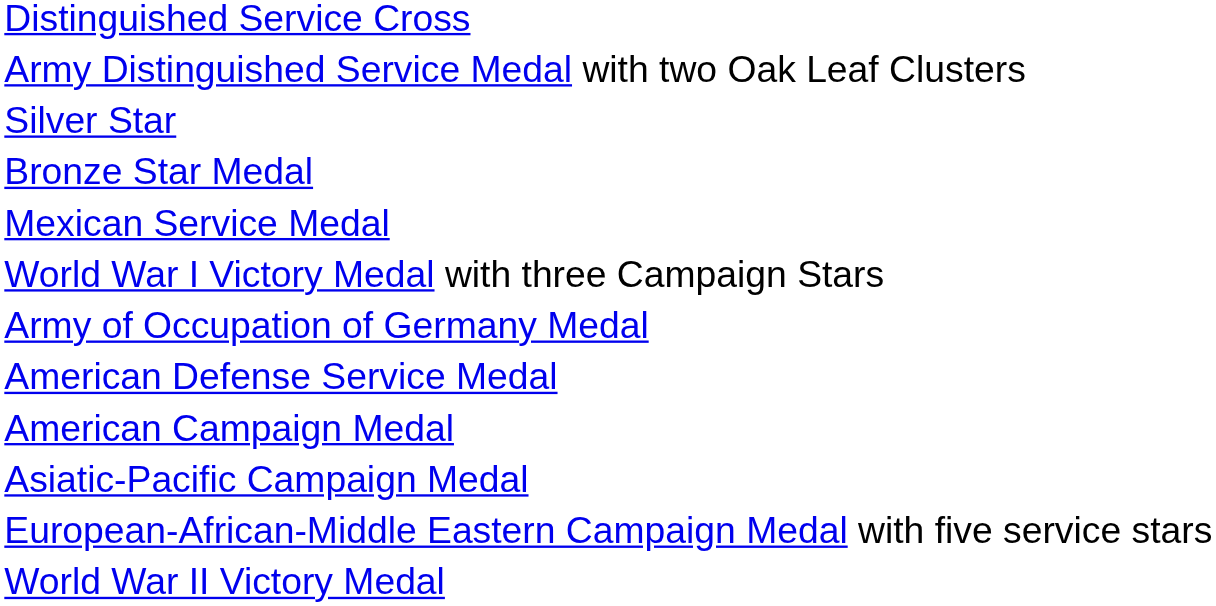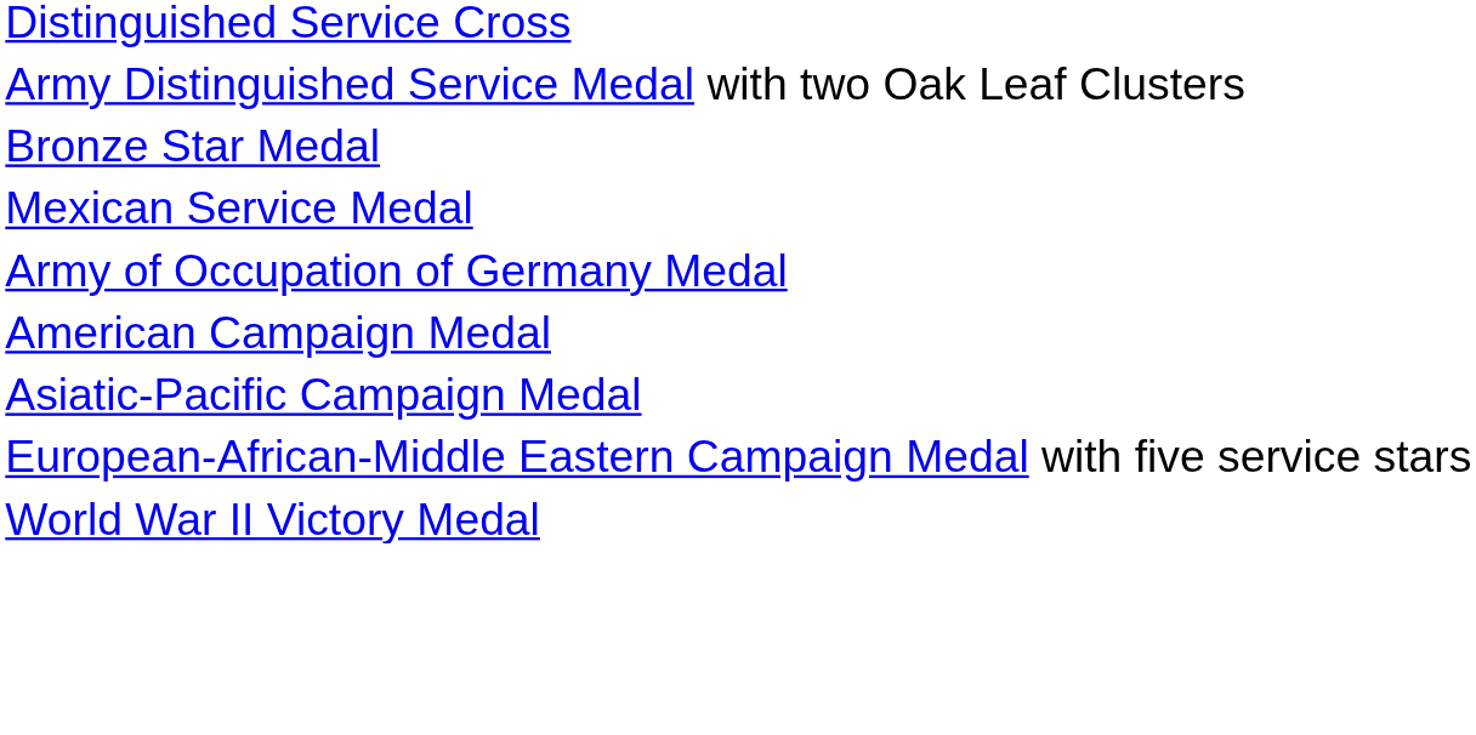- row: Silver Star
- row: World War I Victory Medal with three Campaign Stars
- row: American Defense Service Medal
